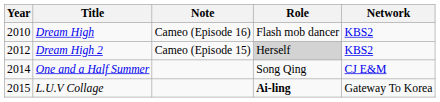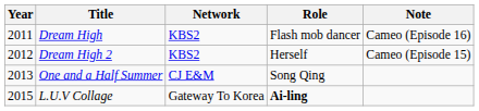columns swapped: Network <-> Note
Dream High | Year: 2010 -> 2011
Dream High 2 | Role: lightgrey background -> no background
One and a Half Summer | Year: 2014 -> 2013
